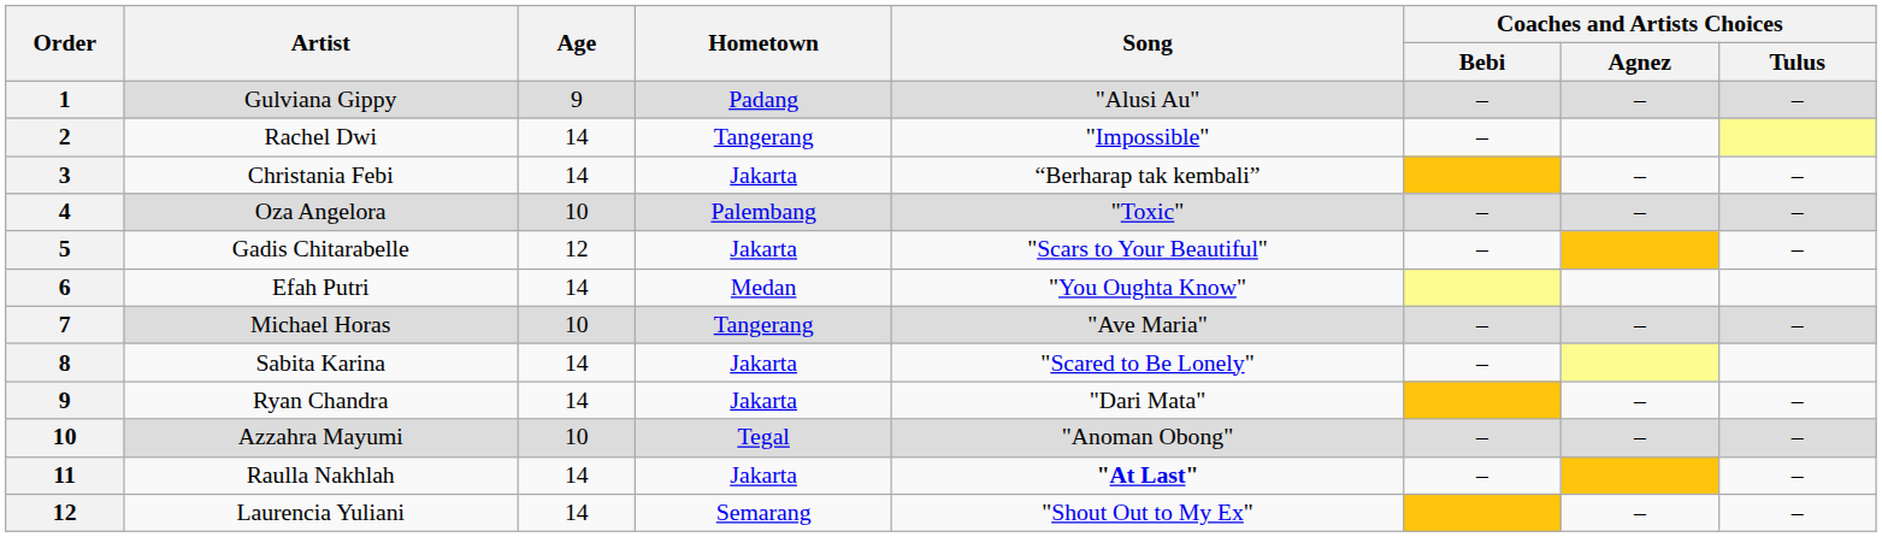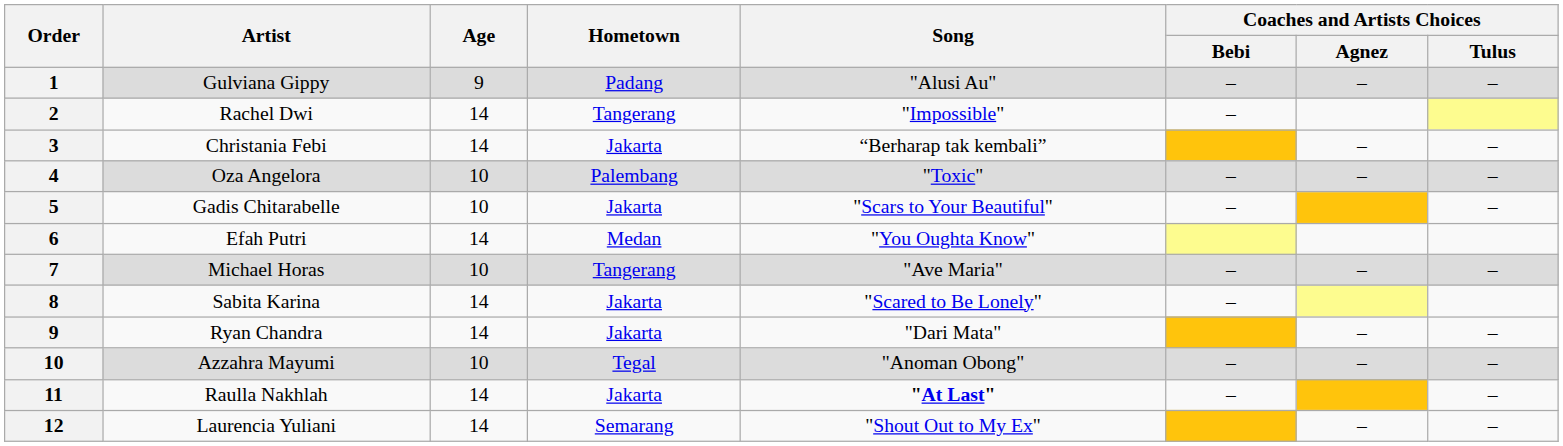Gadis Chitarabelle | Age: 12 -> 10
